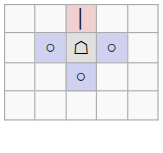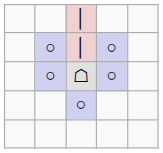+ row: ○ | │ | ○
